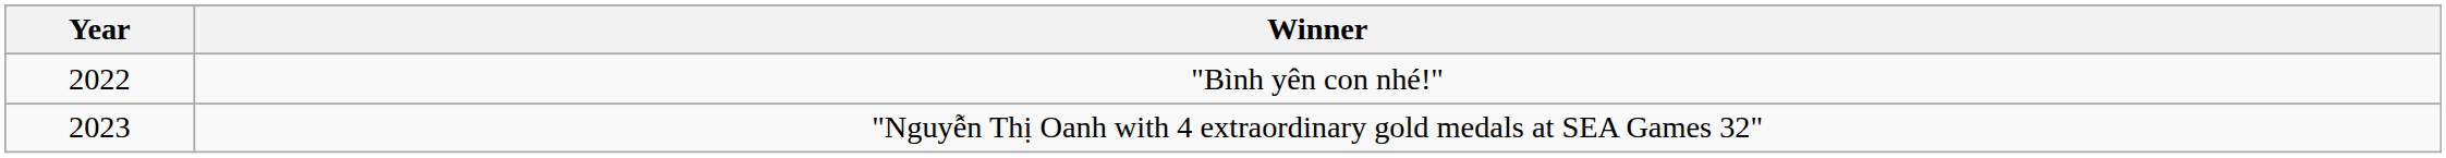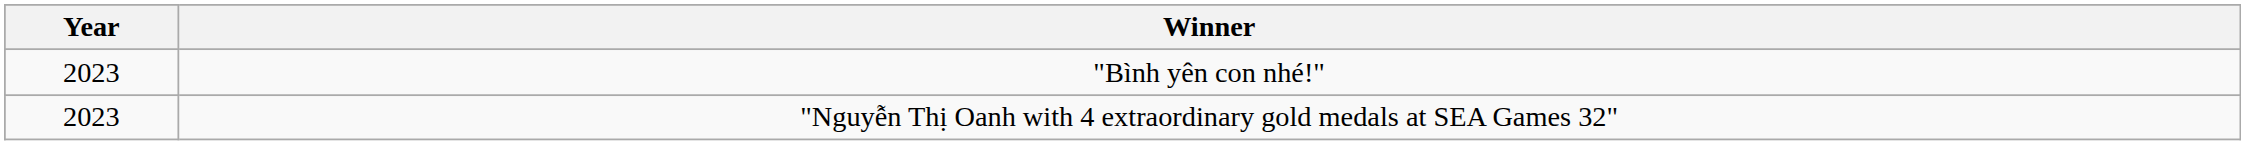"Bình yên con nhé!" | Year: 2022 -> 2023
